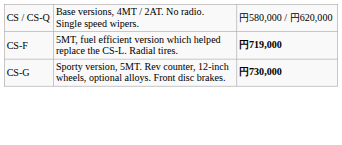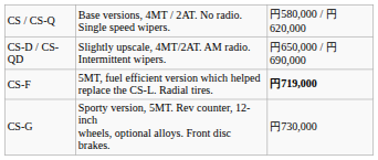+ row: CS-D / CS-QD | Slightly upscale, 4MT/2AT. AM radio. Intermittent wipers. | 円650,000 / 円690,000
CS-G | column 3: bold -> normal
